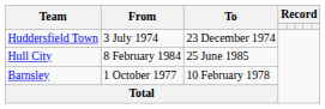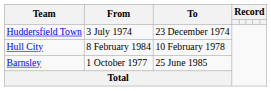Hull City | To: 25 June 1985 -> 10 February 1978
Barnsley | To: 10 February 1978 -> 25 June 1985
